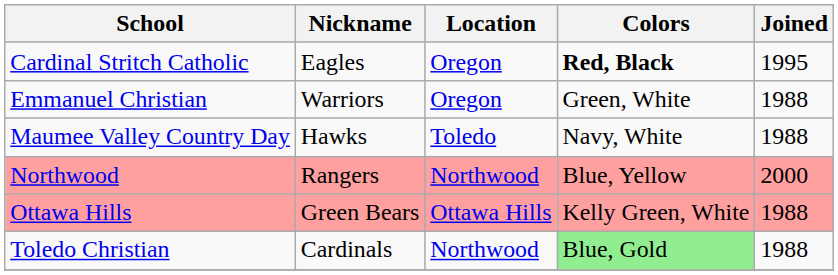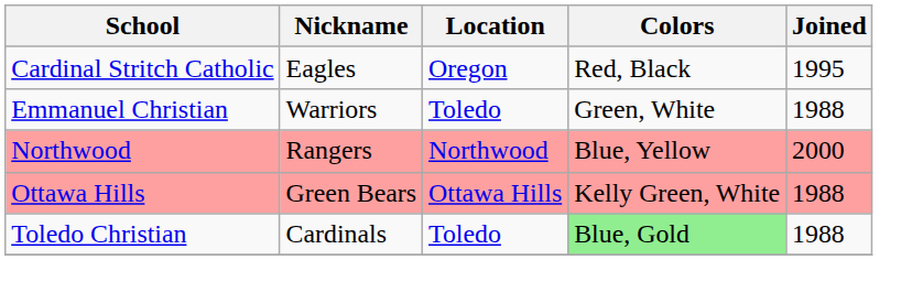Cardinal Stritch Catholic | Colors: bold -> normal
Emmanuel Christian | Location: Oregon -> Toledo
- row: Maumee Valley Country Day | Hawks | Toledo | Navy, White | 1988
Toledo Christian | Location: Northwood -> Toledo
